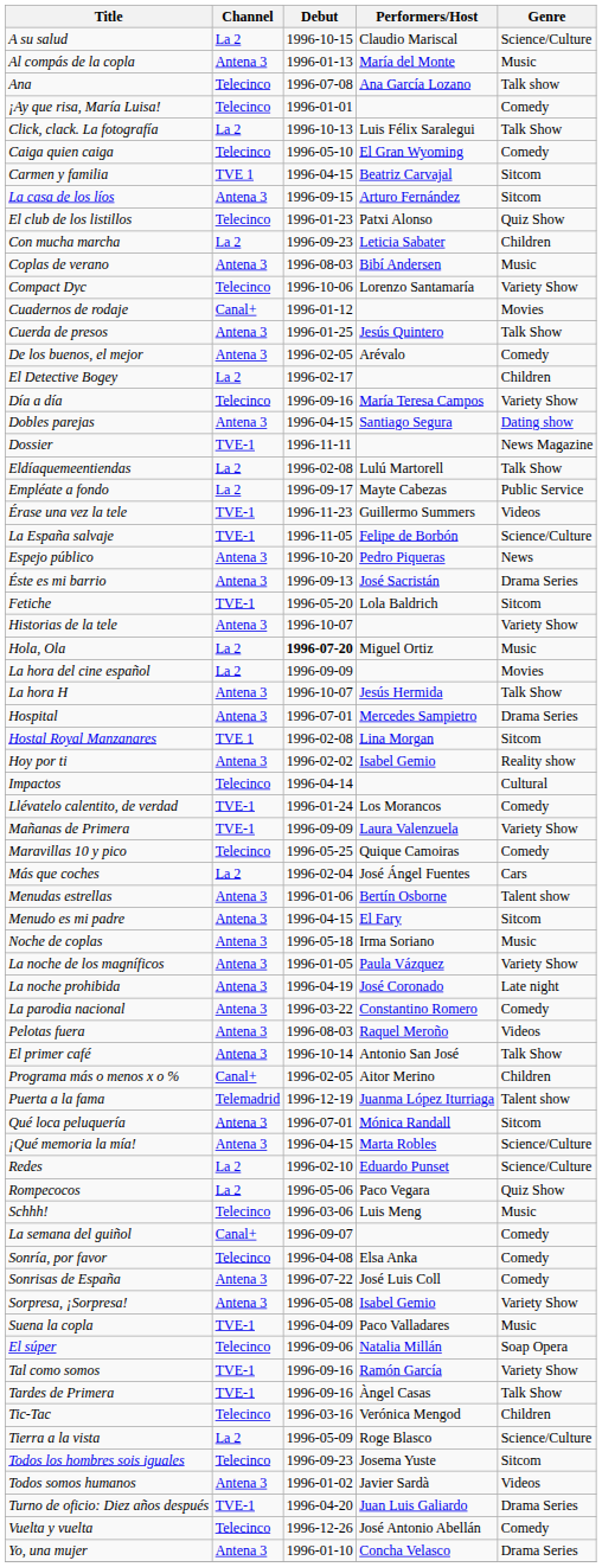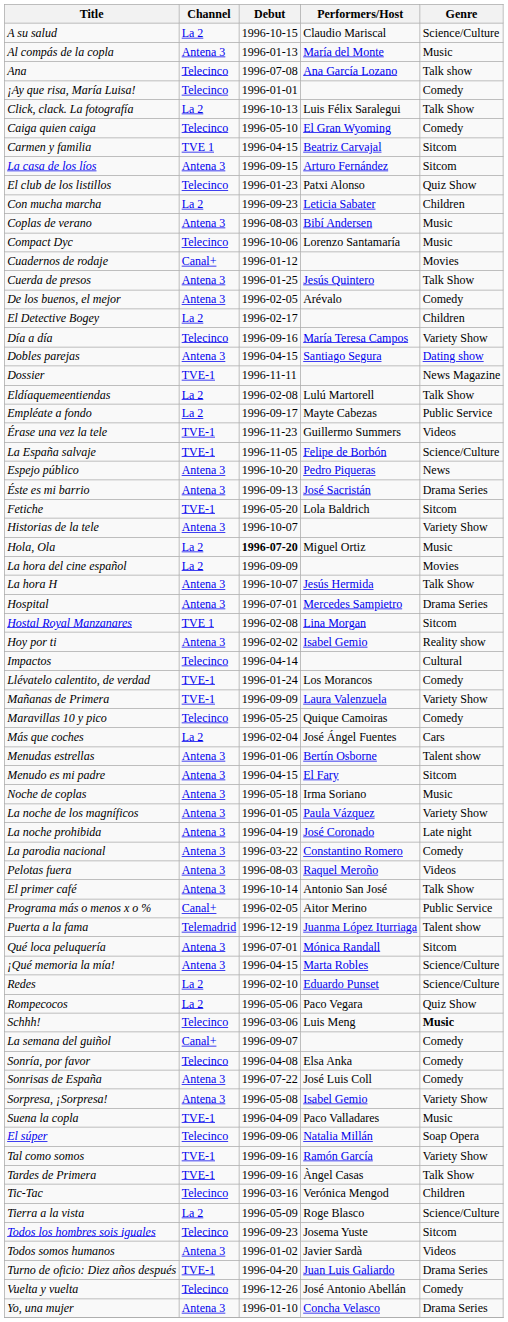Compact Dyc | Genre: Variety Show -> Music
Programa más o menos x o % | Genre: Children -> Public Service
Schhh! | Genre: normal -> bold
